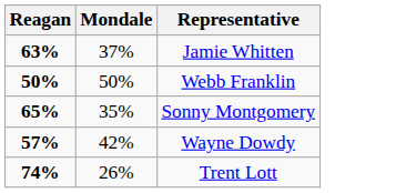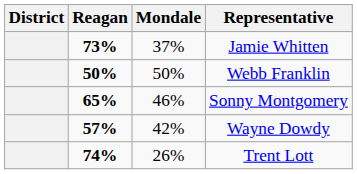+ column: District
Jamie Whitten | Reagan: 63% -> 73%
Sonny Montgomery | Mondale: 35% -> 46%
